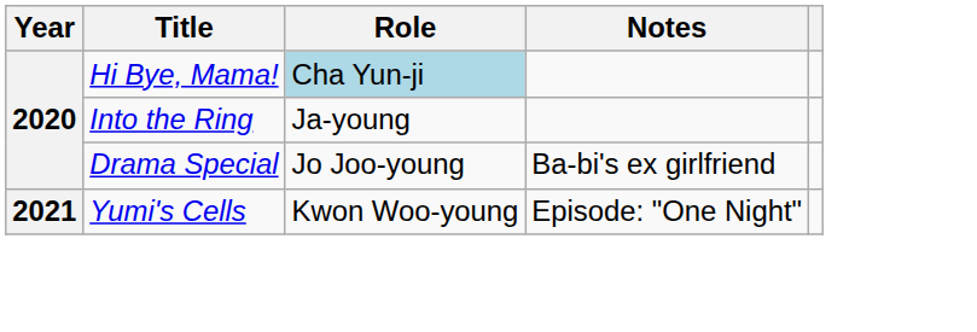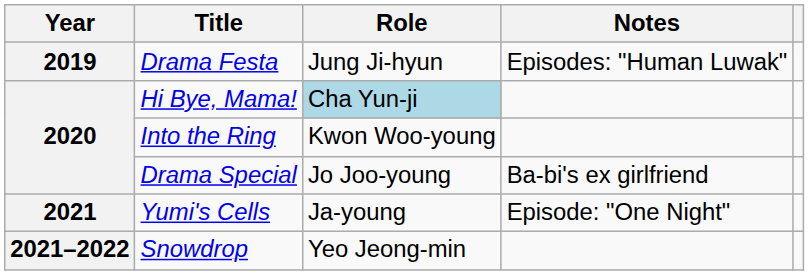+ row: 2019 | Drama Festa | Jung Ji-hyun | Episodes: "Human Luwak"
Into the Ring | Role: Ja-young -> Kwon Woo-young
Yumi's Cells | Role: Kwon Woo-young -> Ja-young
+ row: 2021–2022 | Snowdrop | Yeo Jeong-min
